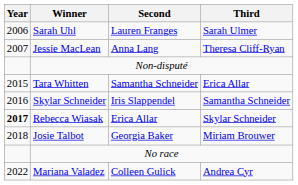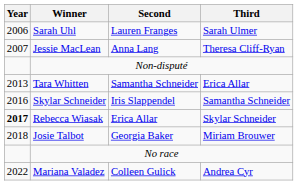Tara Whitten | Year: 2015 -> 2013
